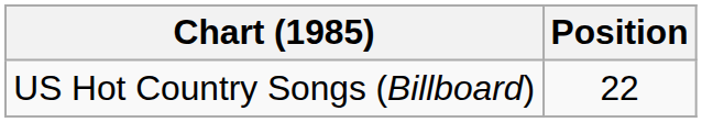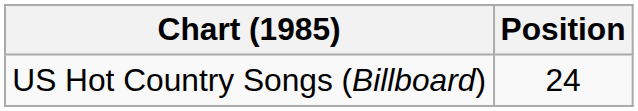US Hot Country Songs (Billboard) | Position: 22 -> 24
